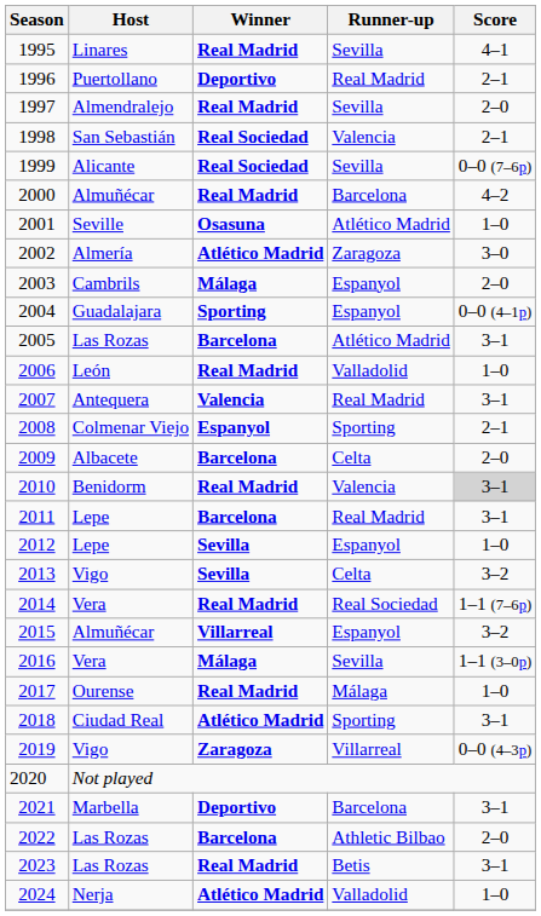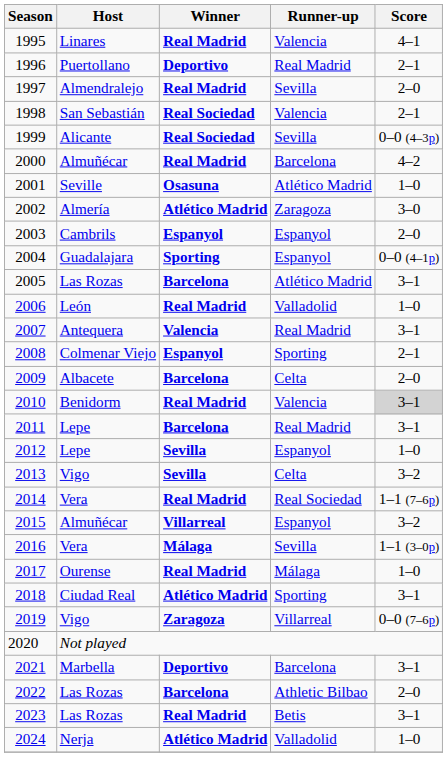1995 | Runner-up: Sevilla -> Valencia
1999 | Score: 0–0 (7–6p) -> 0–0 (4–3p)
2003 | Winner: Málaga -> Espanyol
2019 | Score: 0–0 (4–3p) -> 0–0 (7–6p)
